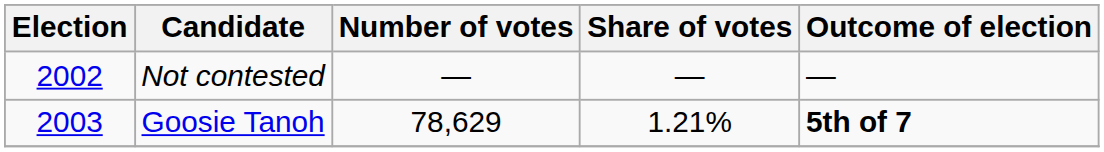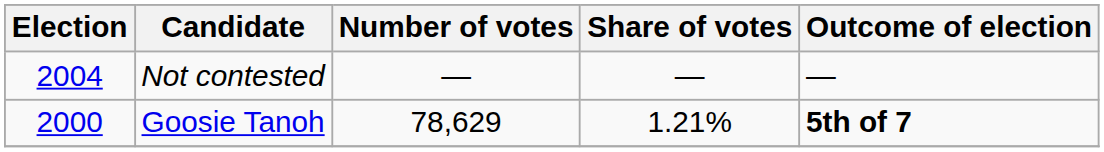Not contested | Election: 2002 -> 2004
Goosie Tanoh | Election: 2003 -> 2000
